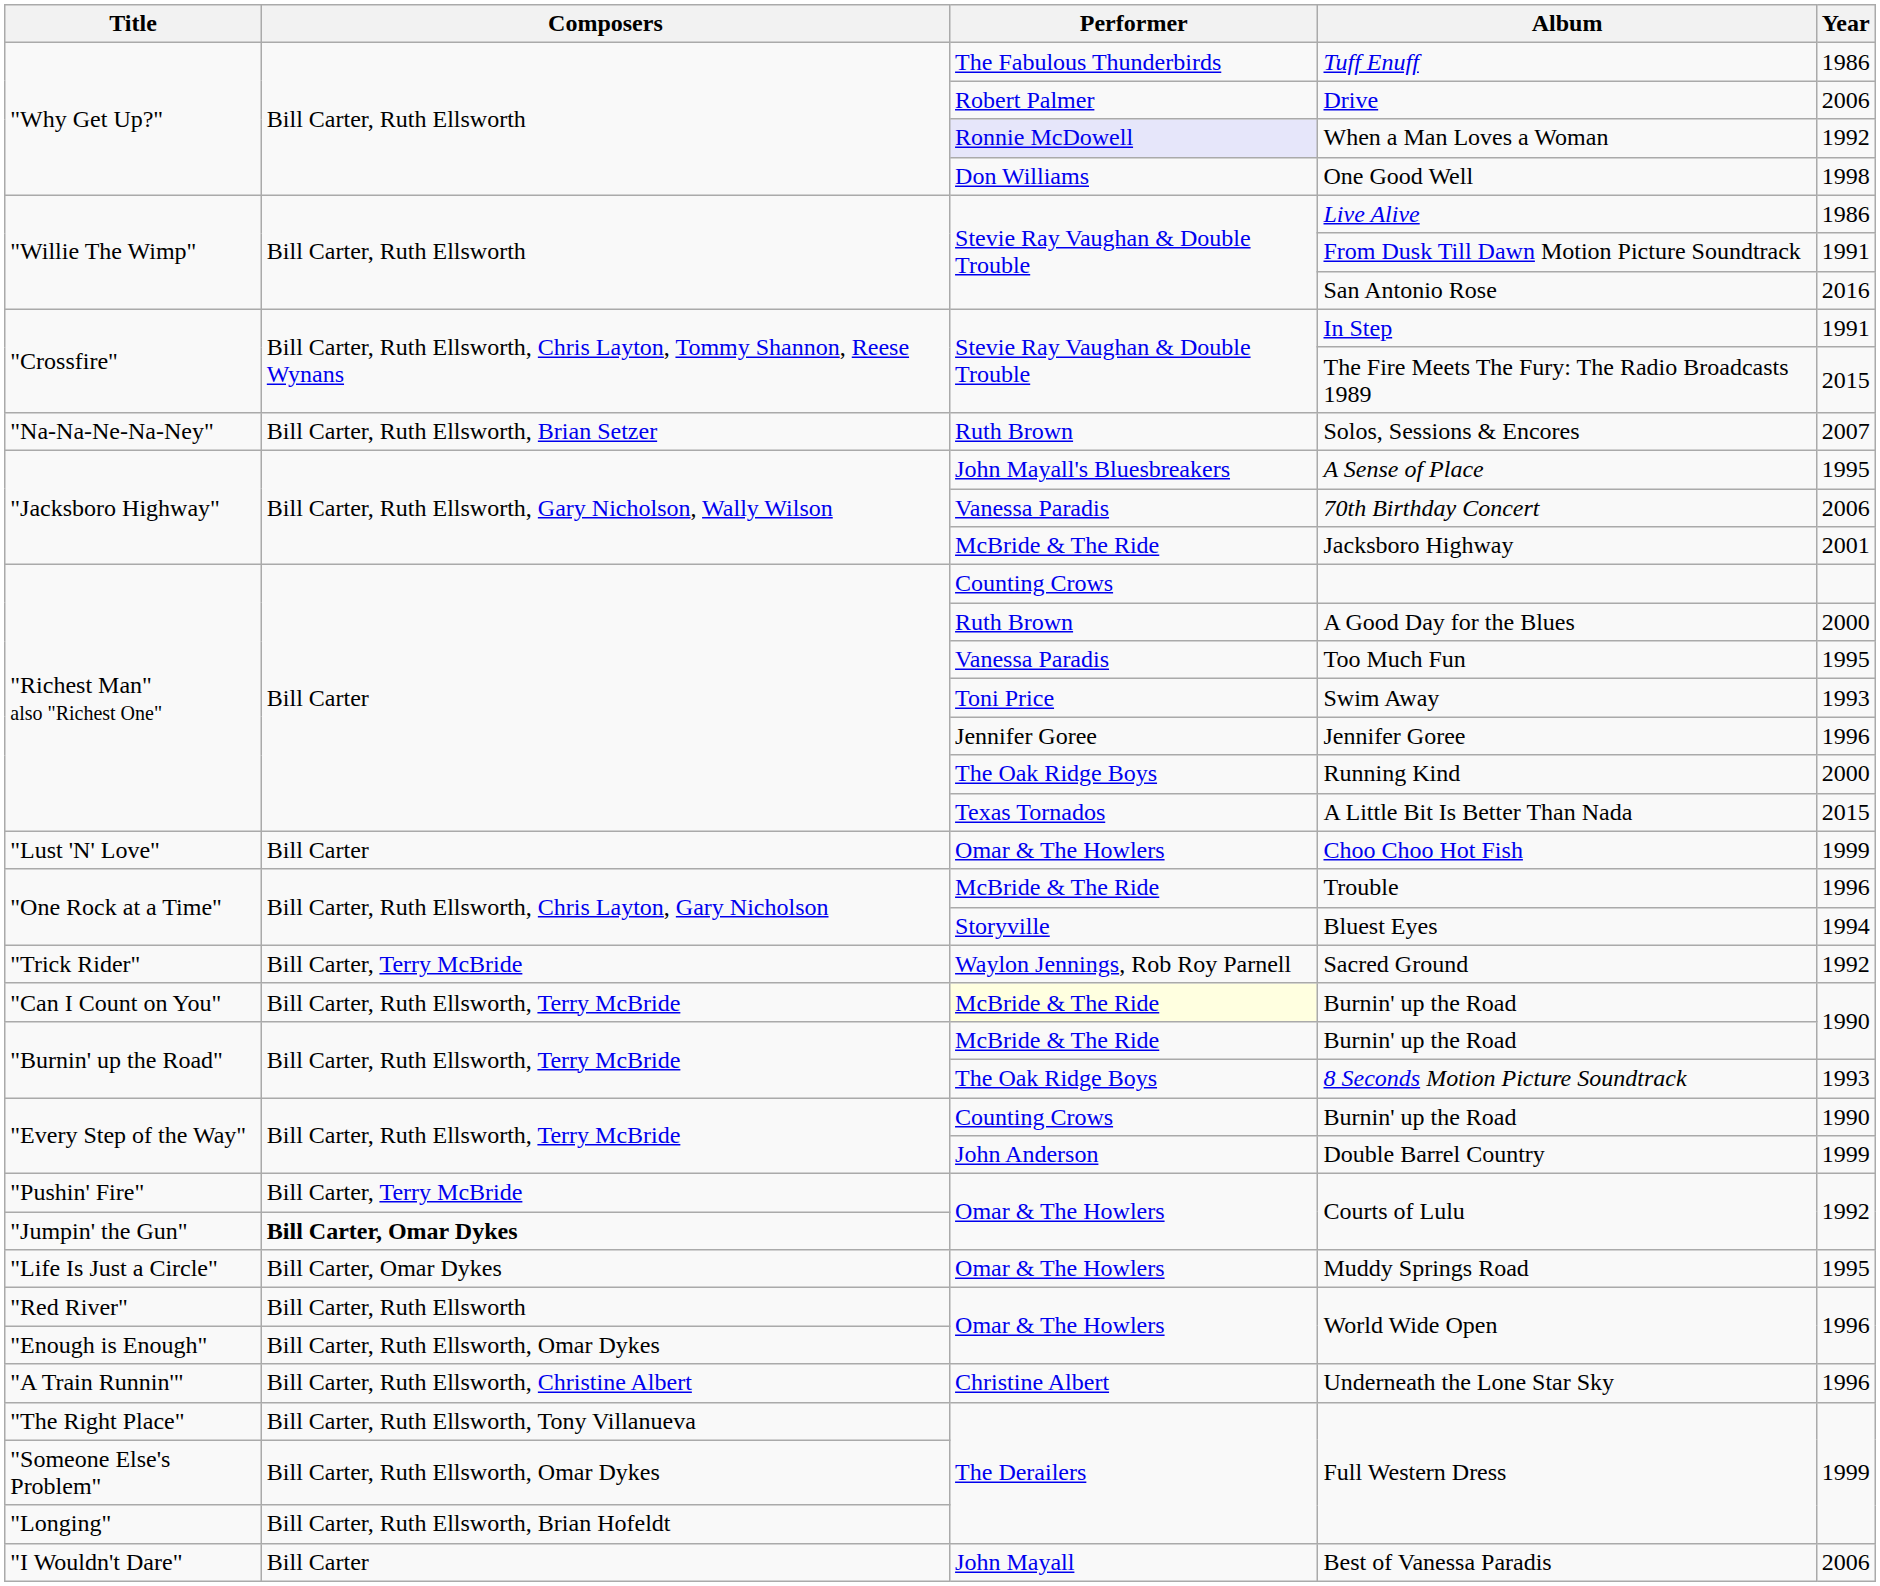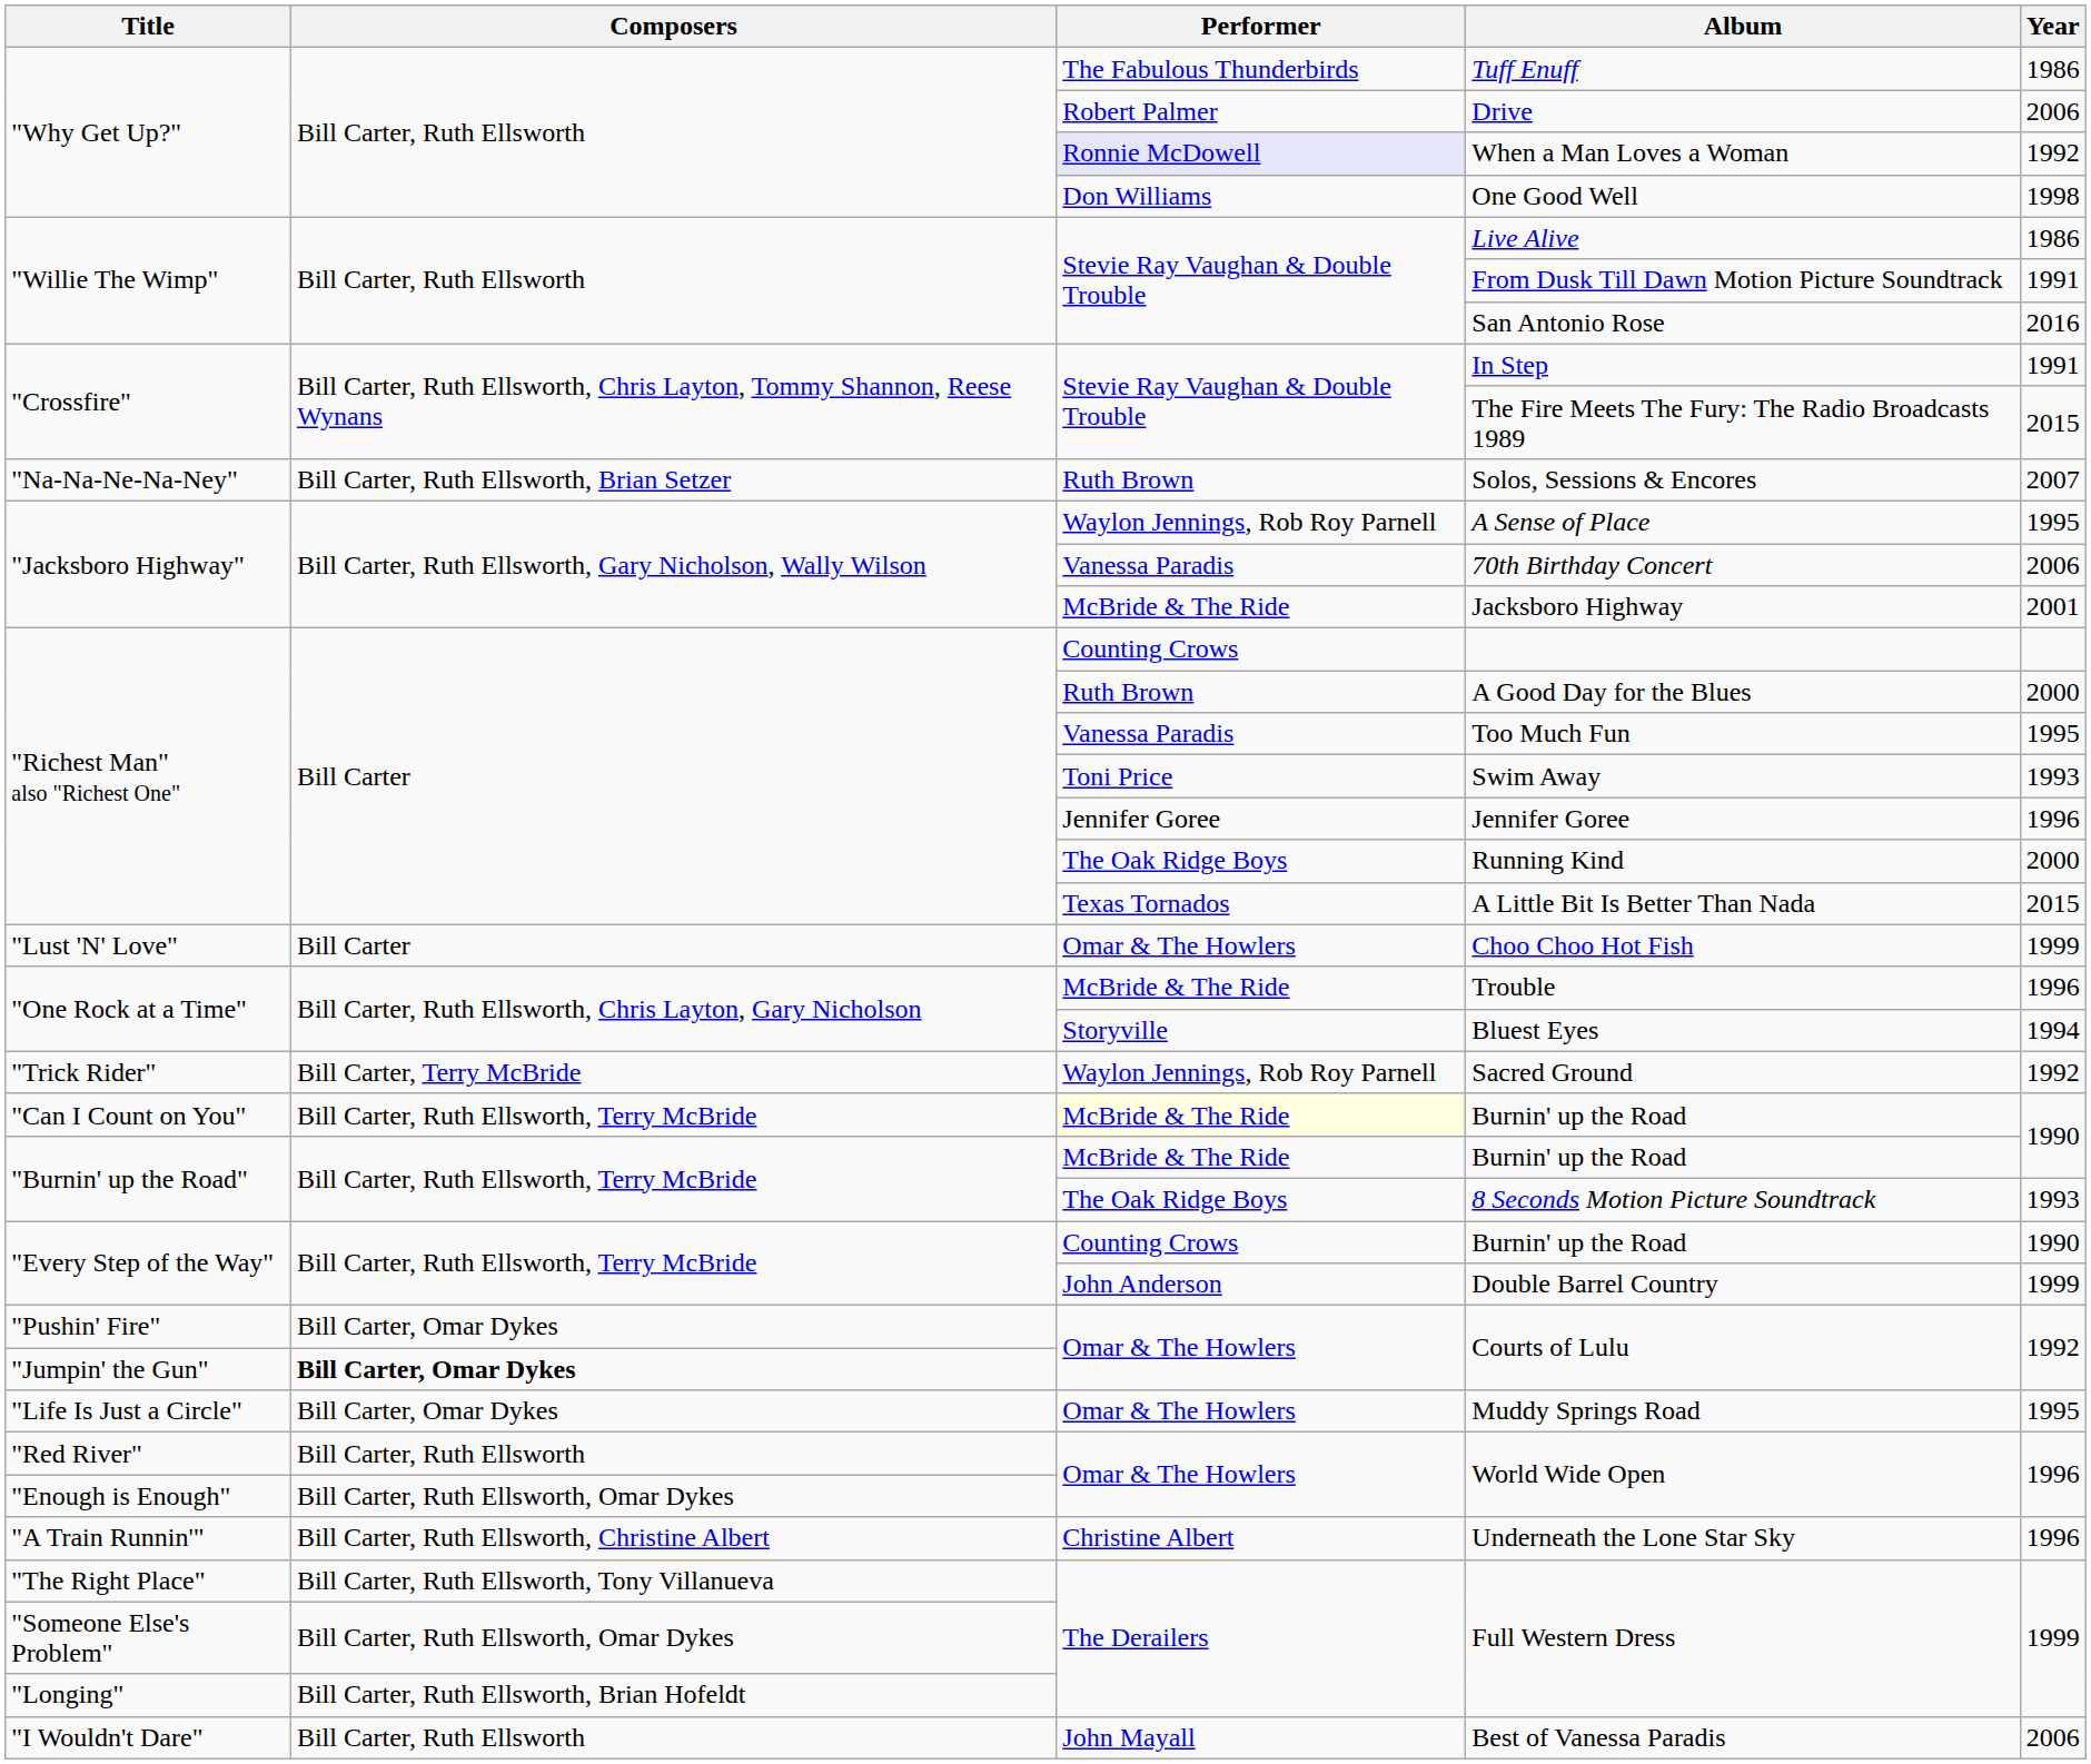A Sense of Place | Performer: John Mayall's Bluesbreakers -> Waylon Jennings, Rob Roy Parnell
"Pushin' Fire" / Courts of Lulu | Composers: Bill Carter, Terry McBride -> Bill Carter, Omar Dykes
Best of Vanessa Paradis | Composers: Bill Carter -> Bill Carter, Ruth Ellsworth
